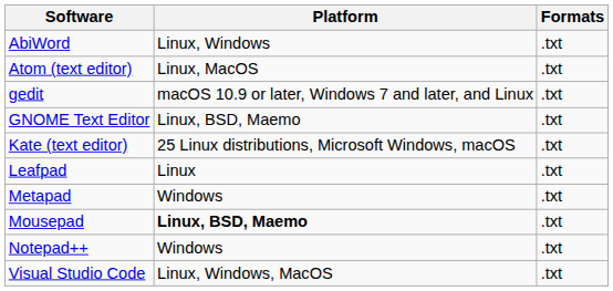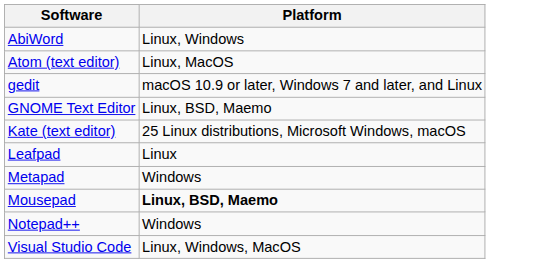- column: Formats | .txt | .txt | .txt | .txt | .txt | .txt | .txt | .txt | .txt | .txt
